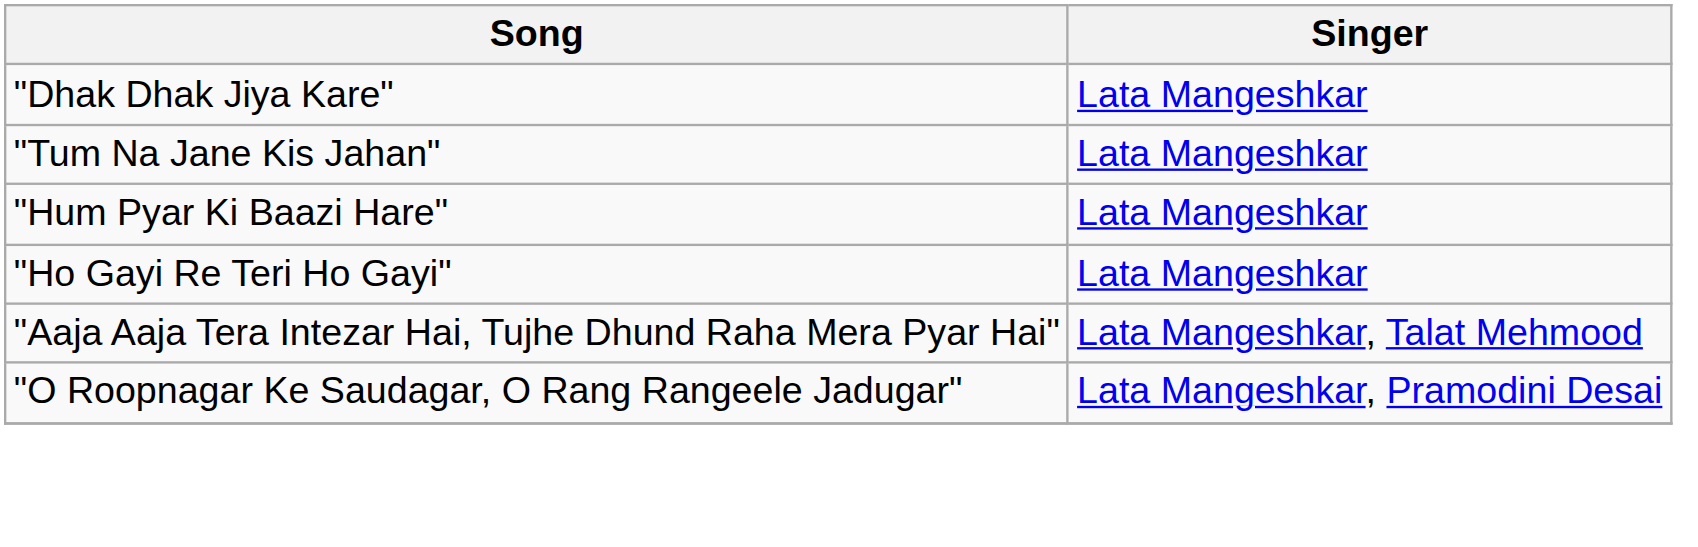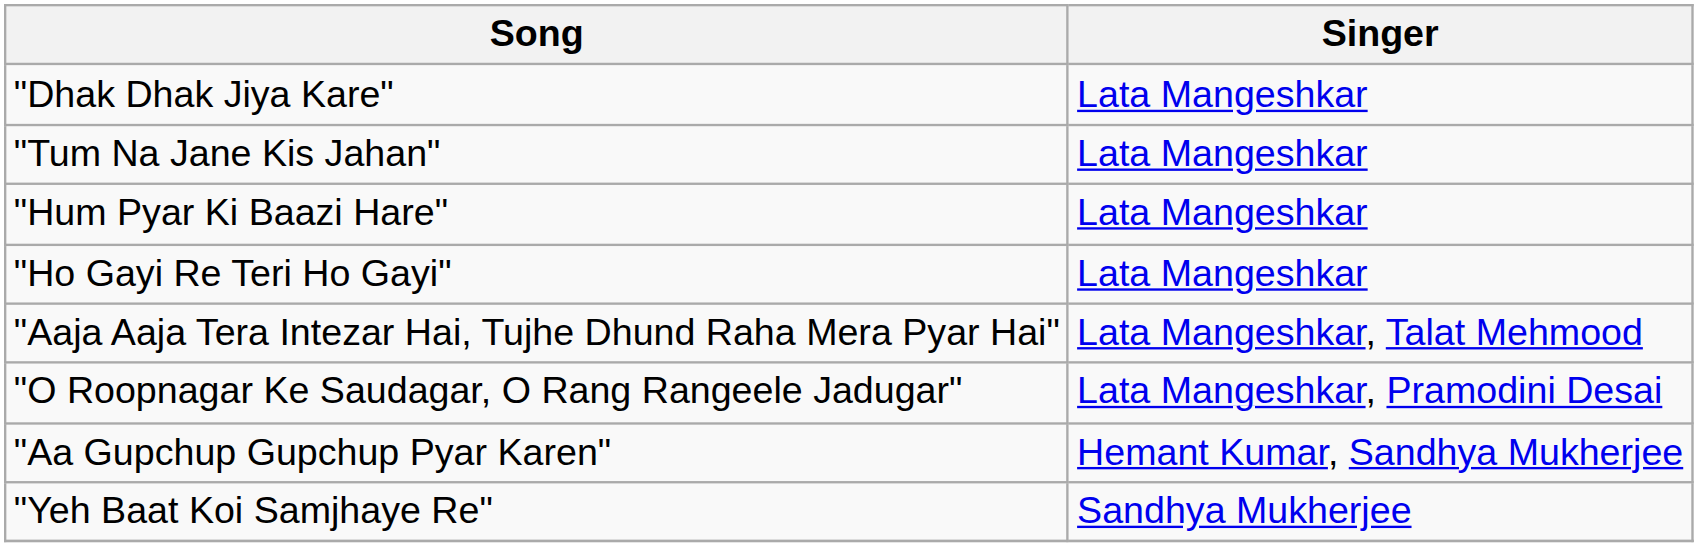+ row: "Aa Gupchup Gupchup Pyar Karen" | Hemant Kumar, Sandhya Mukherjee
+ row: "Yeh Baat Koi Samjhaye Re" | Sandhya Mukherjee
